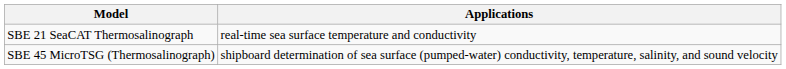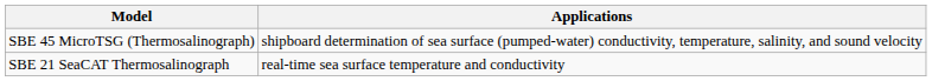rows swapped: SBE 21 SeaCAT Thermosalinograph <-> SBE 45 MicroTSG (Thermosalinograph)
